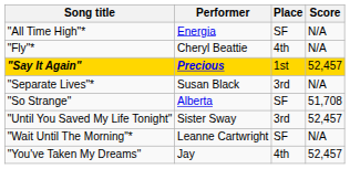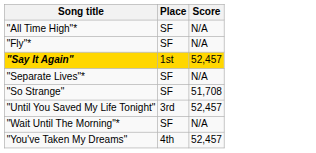- column: Performer | Energia | Cheryl Beattie | Precious | Susan Black | Alberta | Sister Sway | Leanne Cartwright | Jay
"Fly"* | Place: 4th -> SF
"Separate Lives"* | Place: 3rd -> SF
